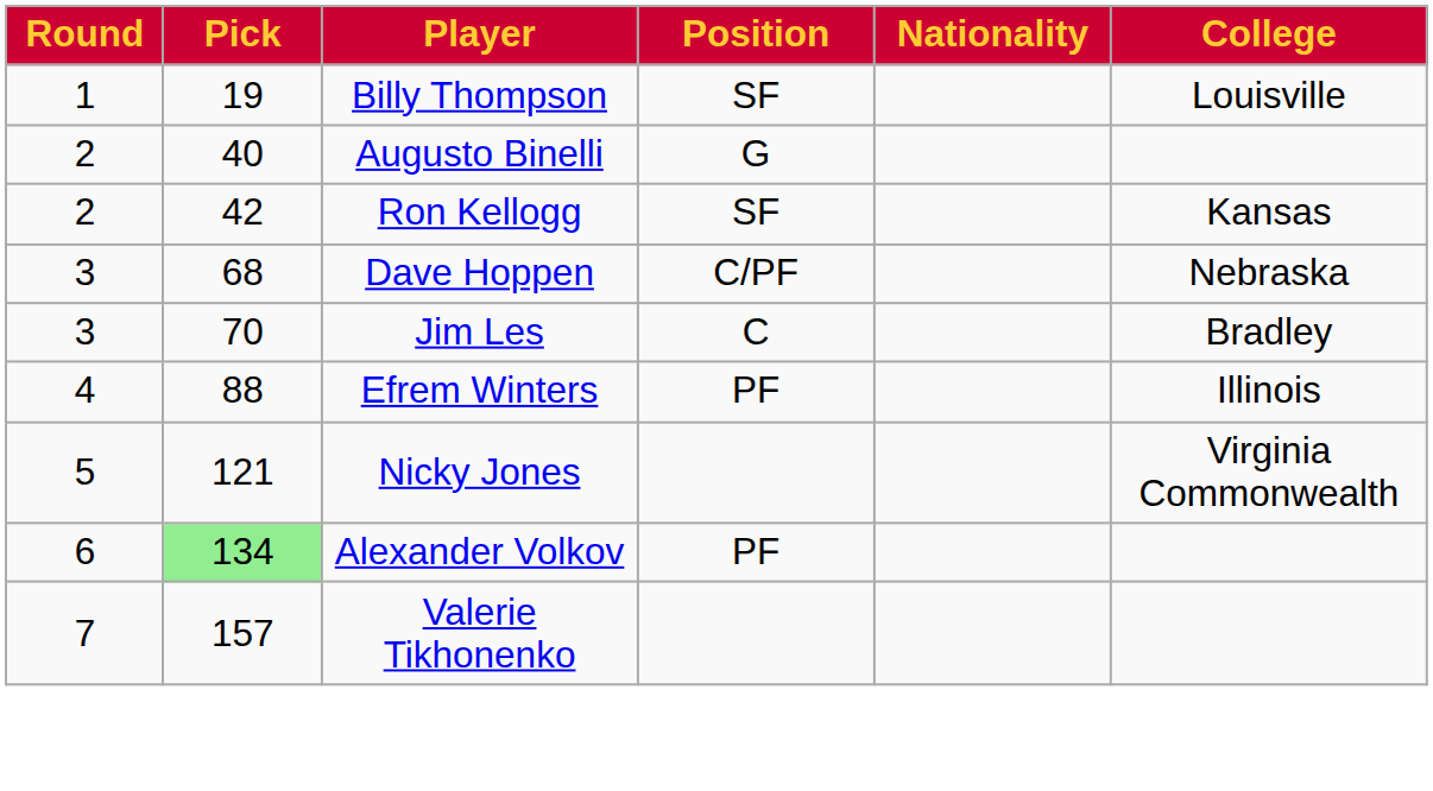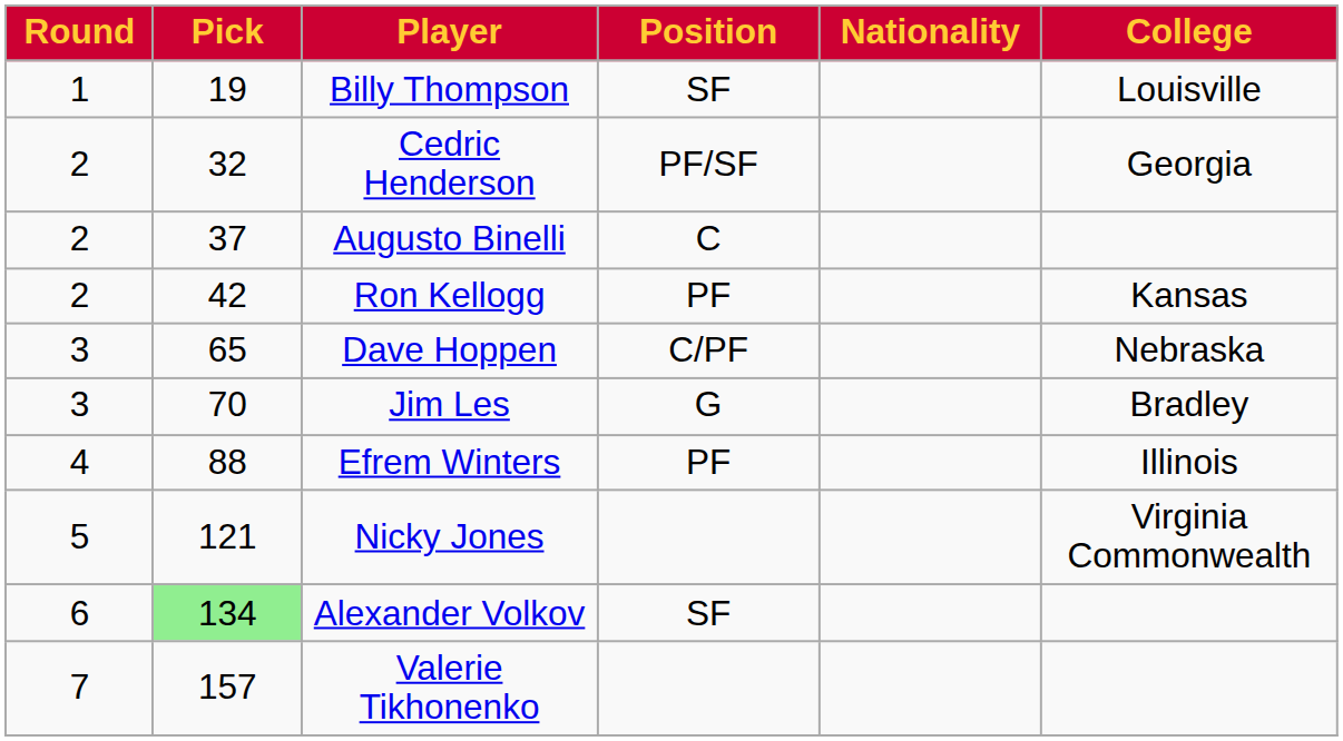+ row: 2 | 32 | Cedric Henderson | PF/SF | Georgia
Augusto Binelli | Pick: 40 -> 37
Augusto Binelli | Position: G -> C
Ron Kellogg | Position: SF -> PF
Dave Hoppen | Pick: 68 -> 65
Jim Les | Position: C -> G
Alexander Volkov | Position: PF -> SF
